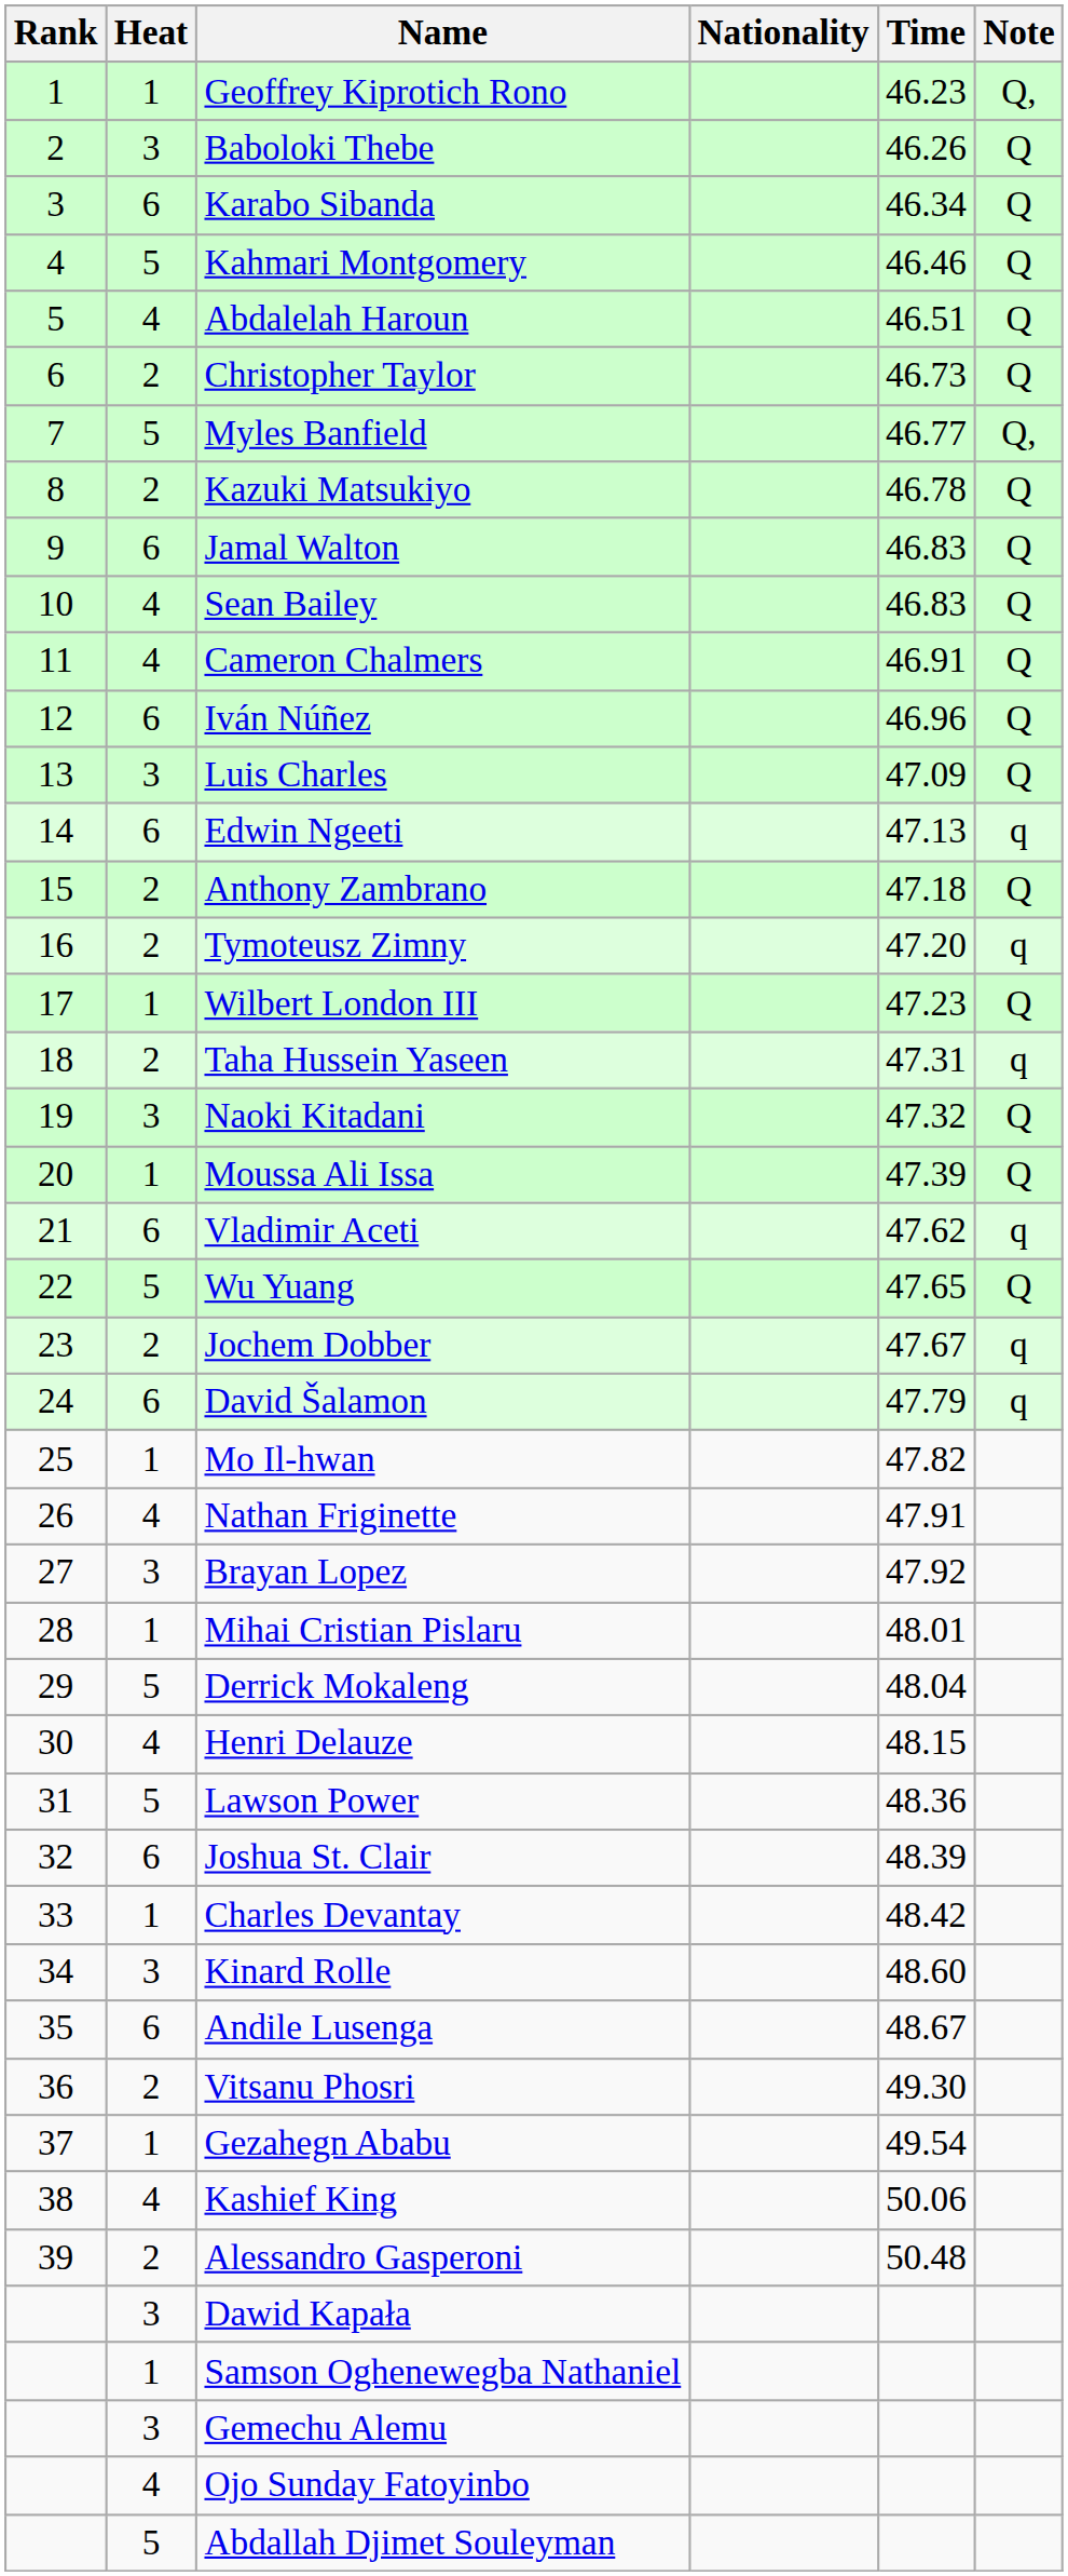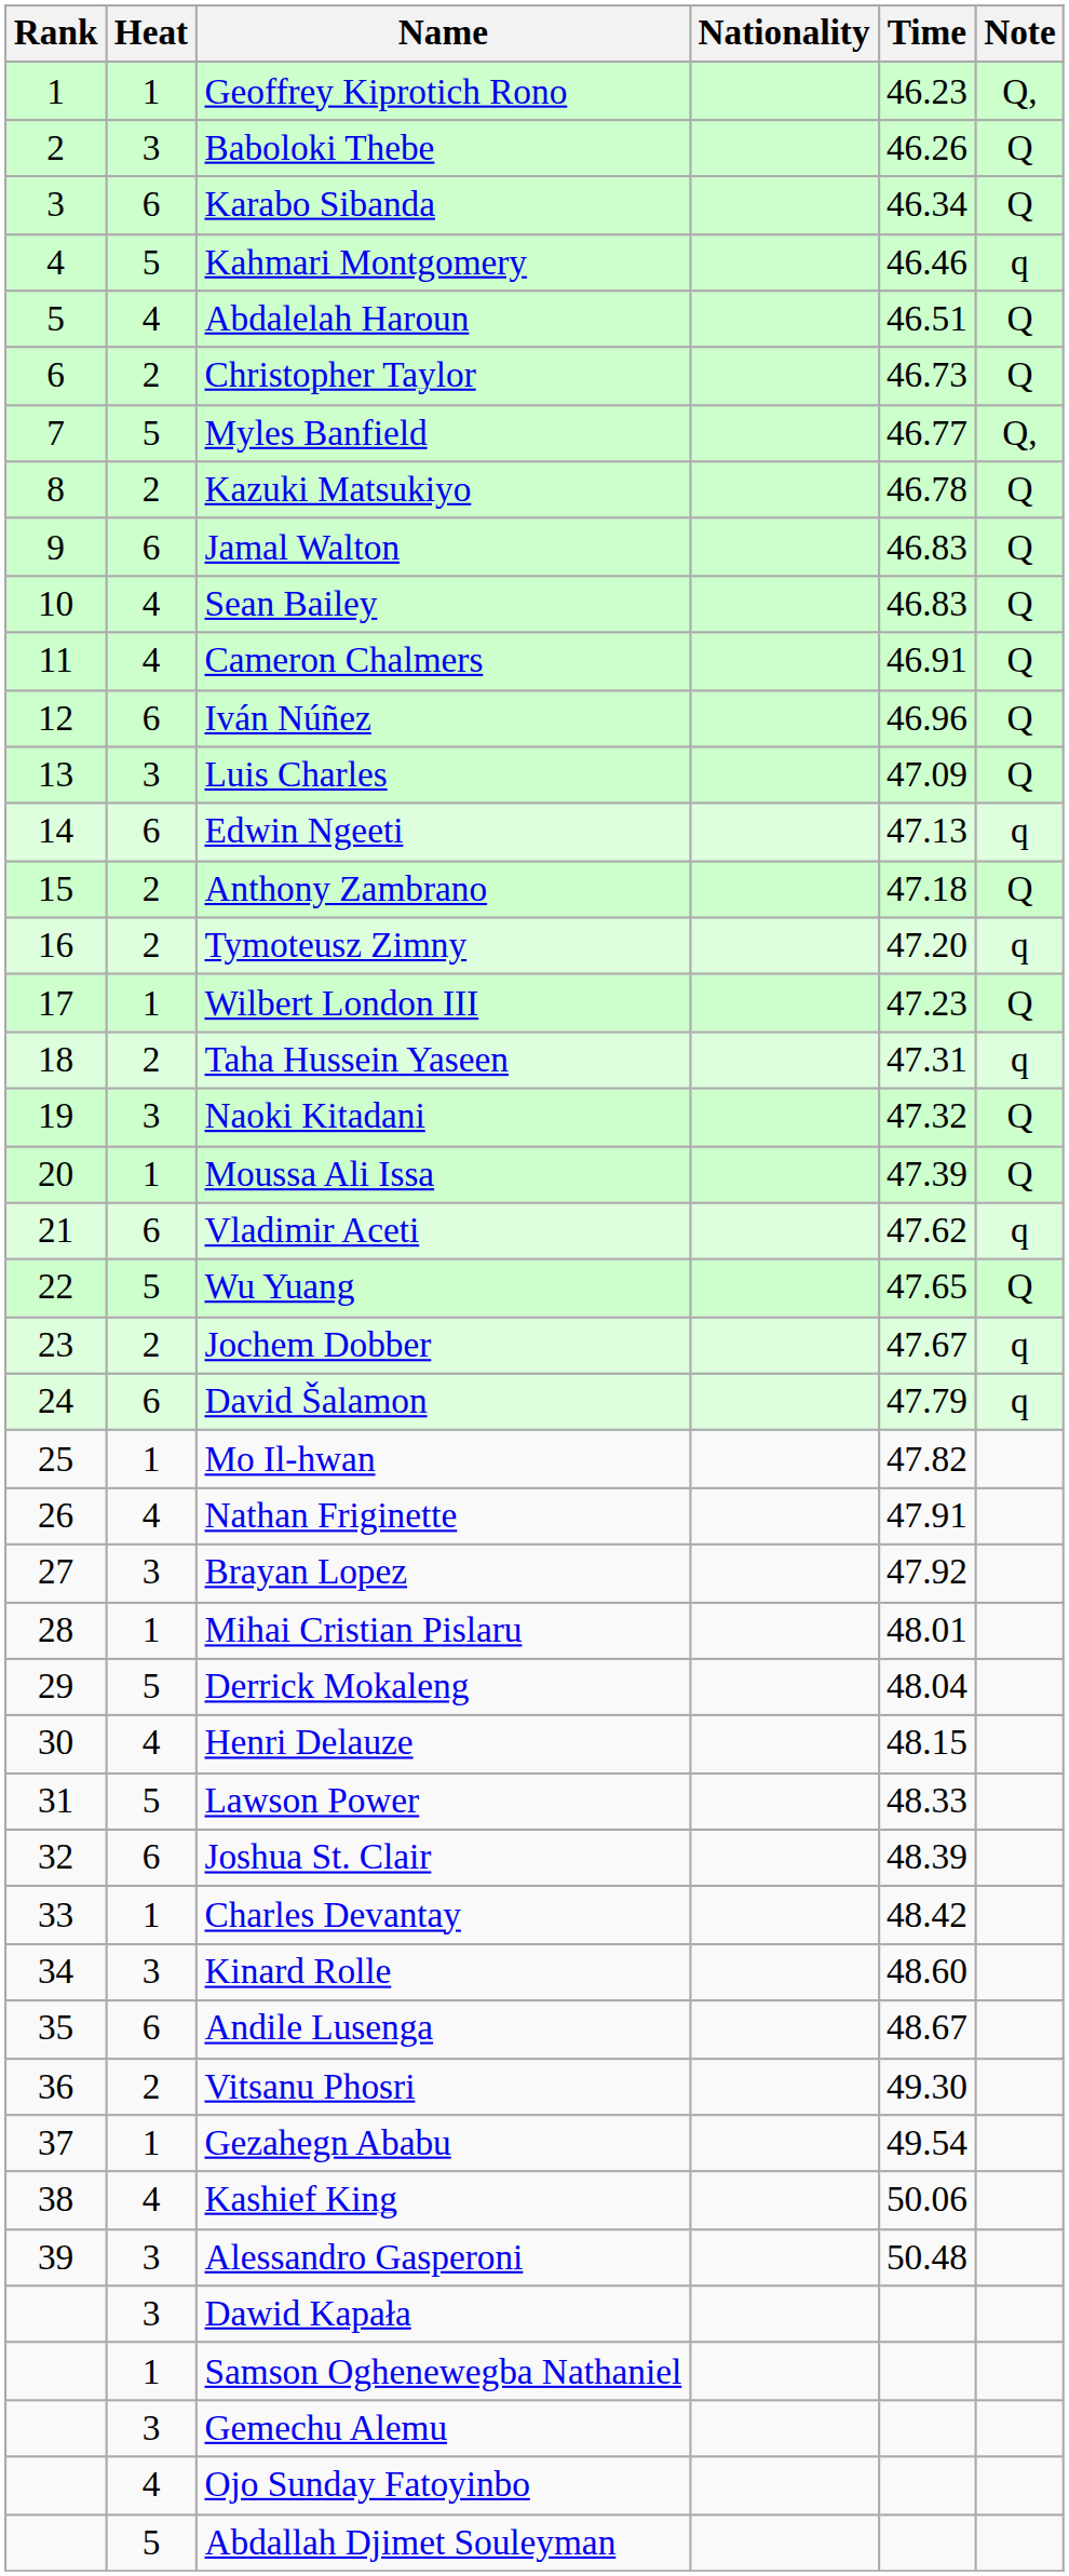Kahmari Montgomery | Note: Q -> q
Lawson Power | Time: 48.36 -> 48.33
Alessandro Gasperoni | Heat: 2 -> 3
